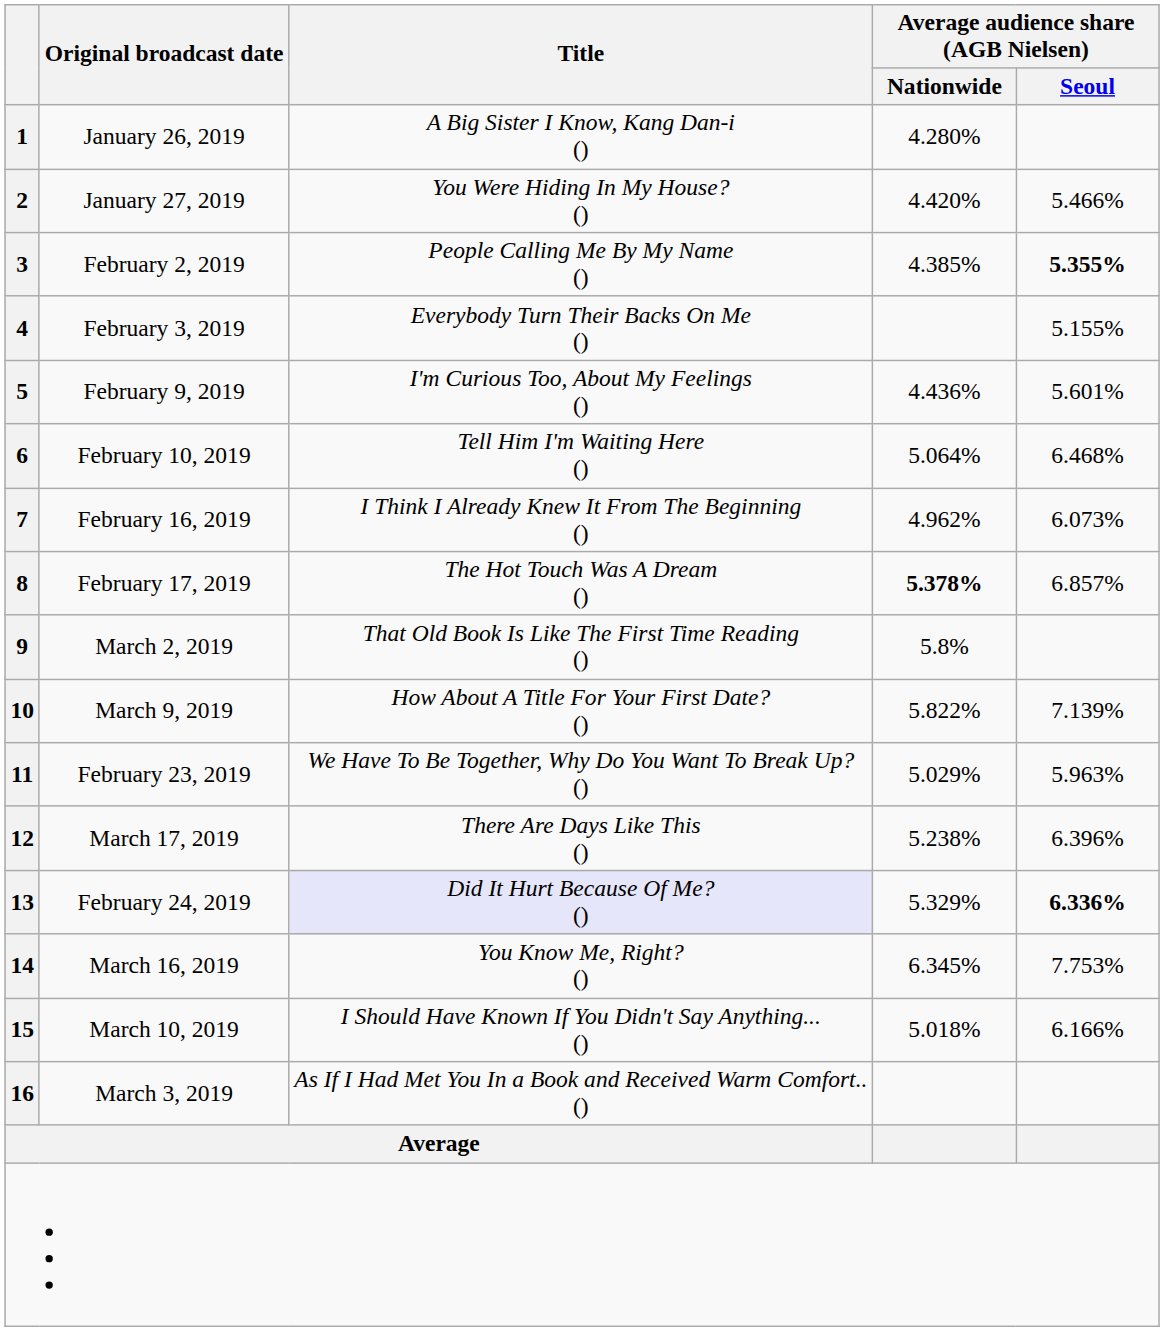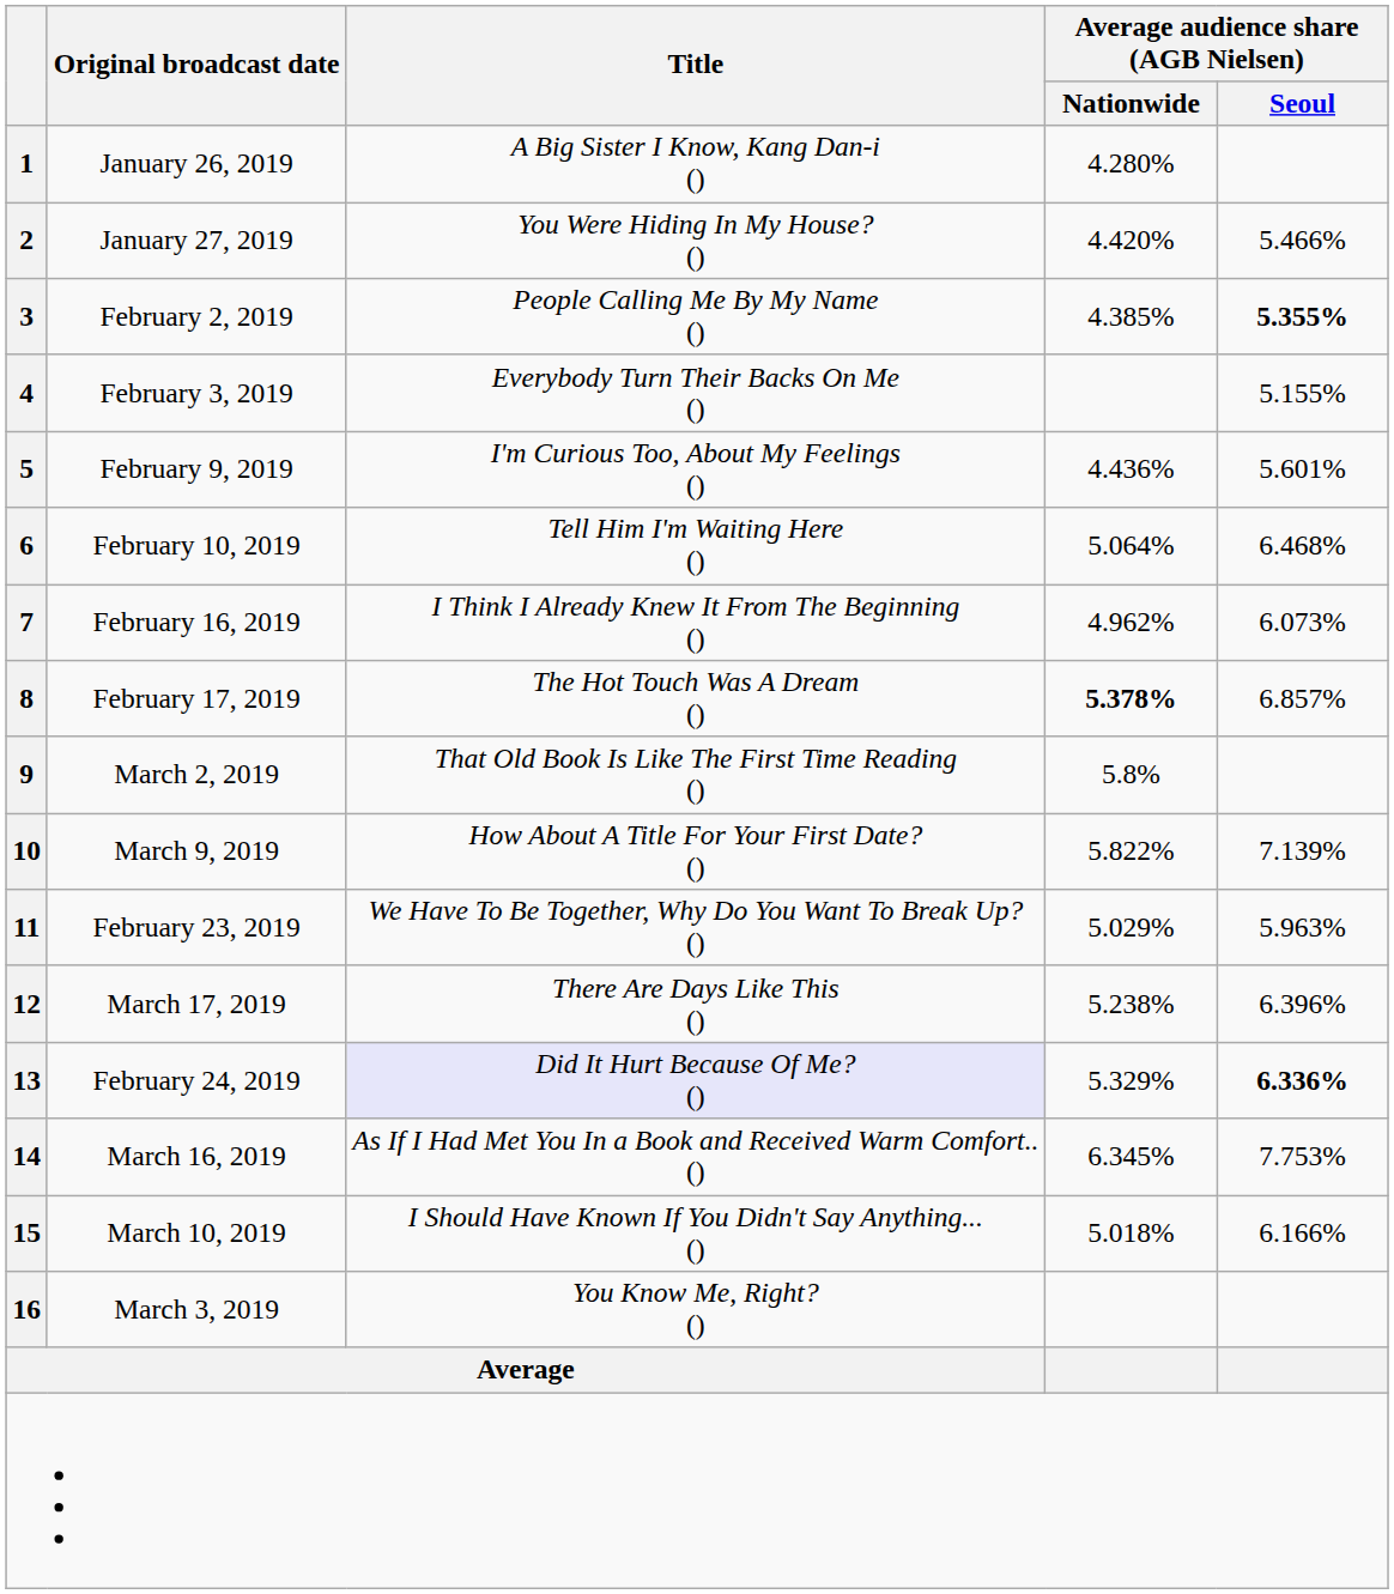14 | Title: You Know Me, Right? () -> As If I Had Met You In a Book and Received Warm Comfort.. ()
16 | Title: As If I Had Met You In a Book and Received Warm Comfort.. () -> You Know Me, Right? ()
